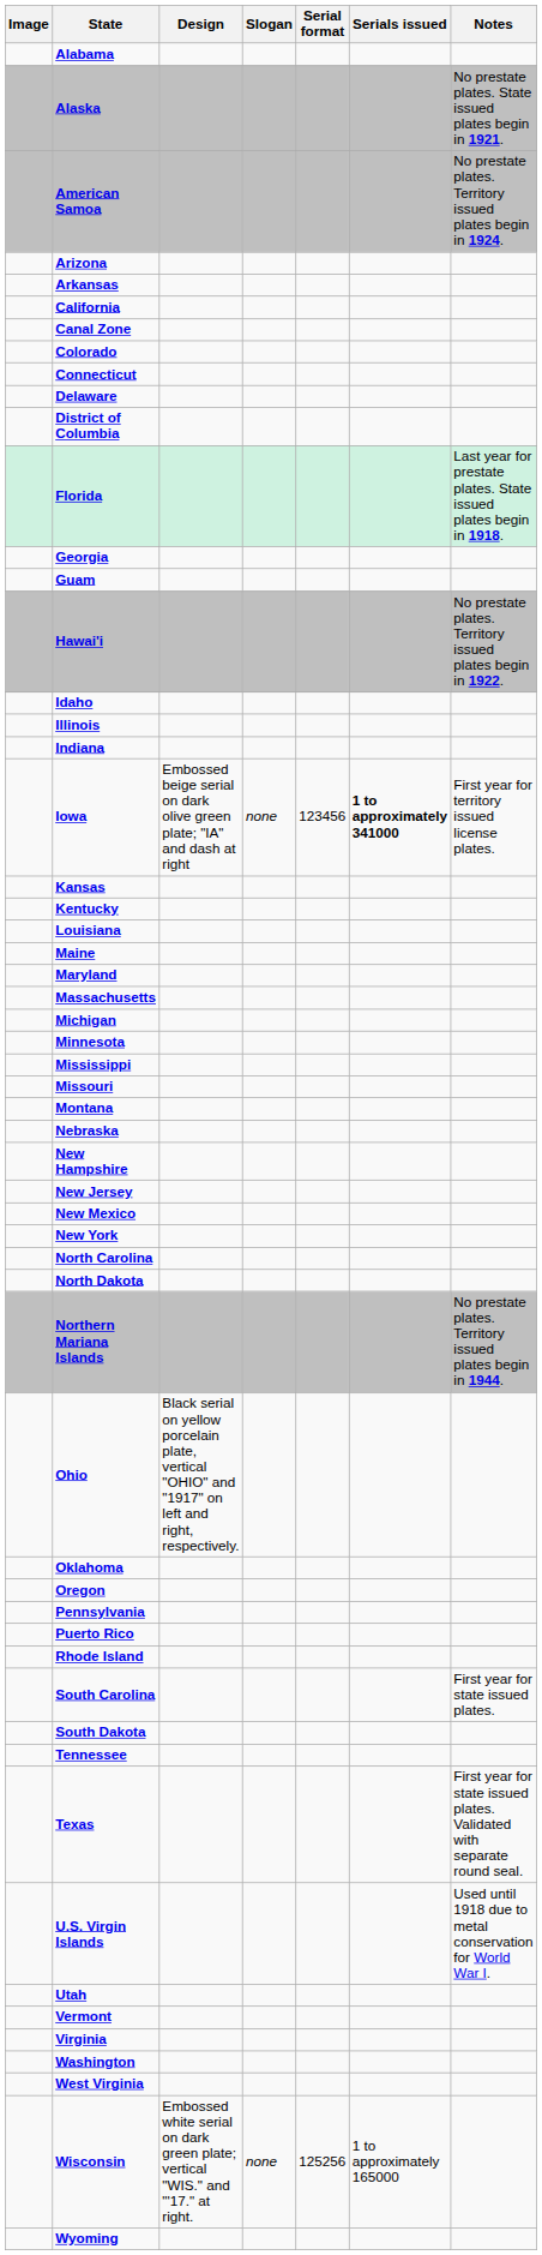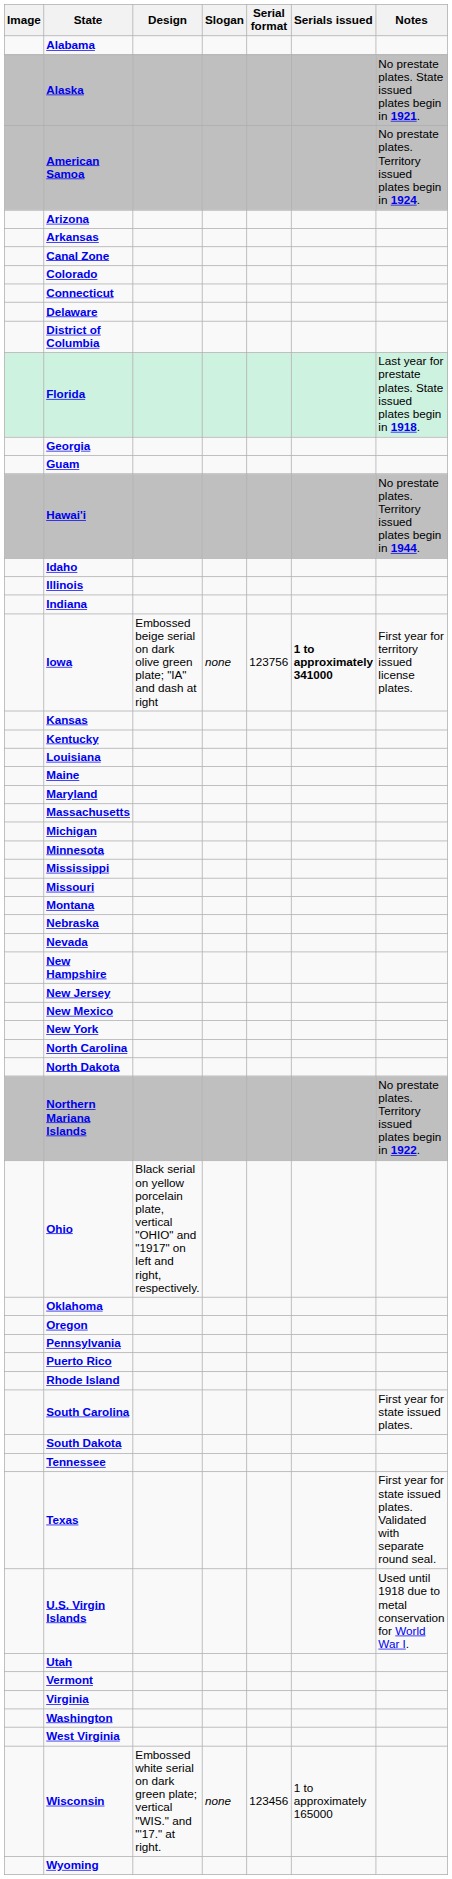- row: California
Hawai'i | Notes: No prestate plates. Territory issued plates begin in 1922. -> No prestate plates. Territory issued plates begin in 1944.
Iowa | Serial format: 123456 -> 123756
+ row: Nevada
Northern Mariana Islands | Notes: No prestate plates. Territory issued plates begin in 1944. -> No prestate plates. Territory issued plates begin in 1922.
Wisconsin | Serial format: 125256 -> 123456
